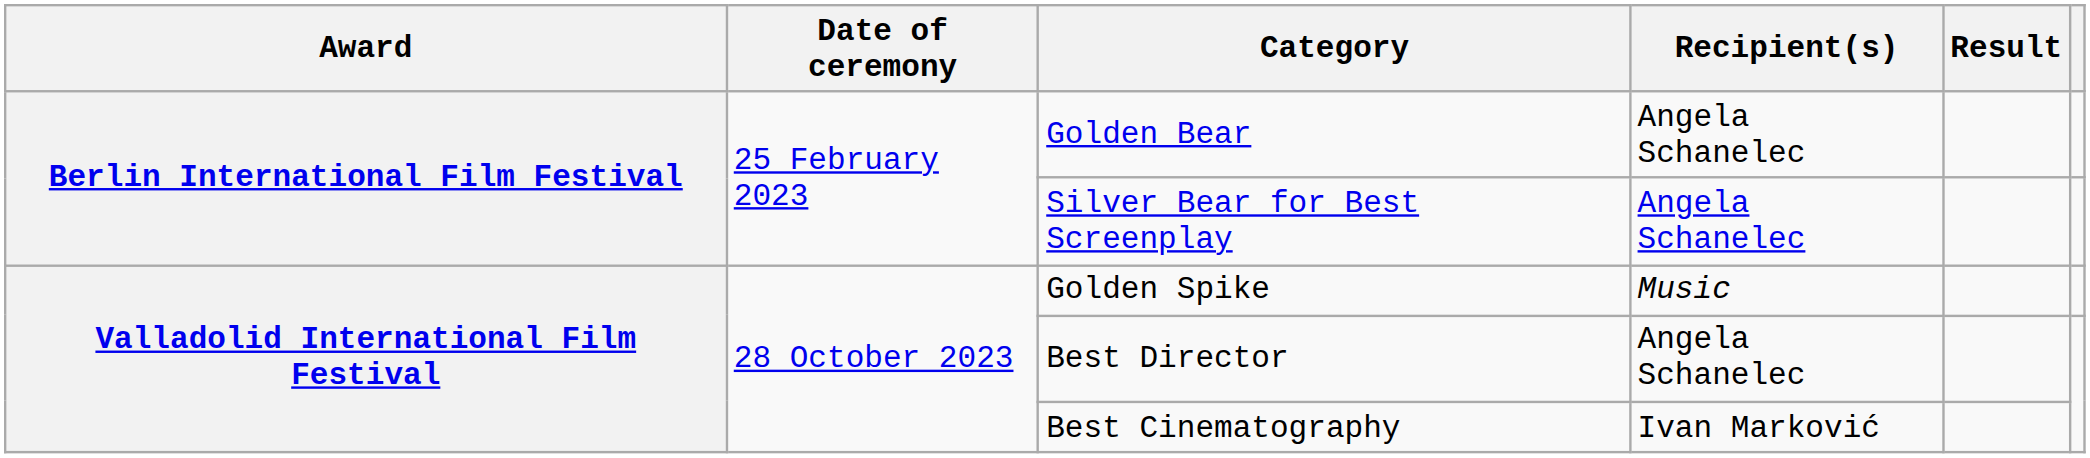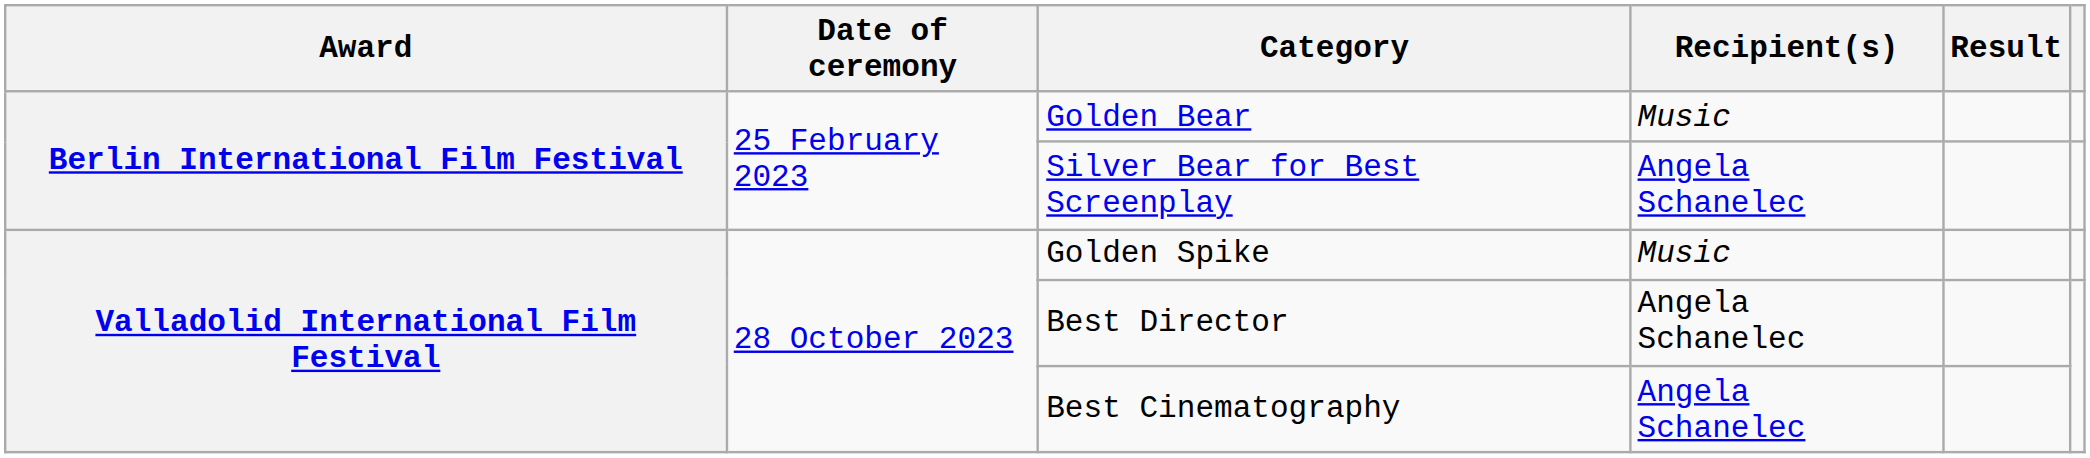Golden Bear | Recipient(s): Angela Schanelec -> Music
Best Cinematography | Recipient(s): Ivan Marković -> Angela Schanelec
